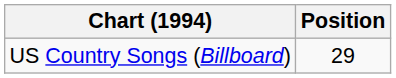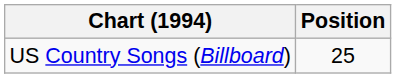US Country Songs (Billboard) | Position: 29 -> 25
